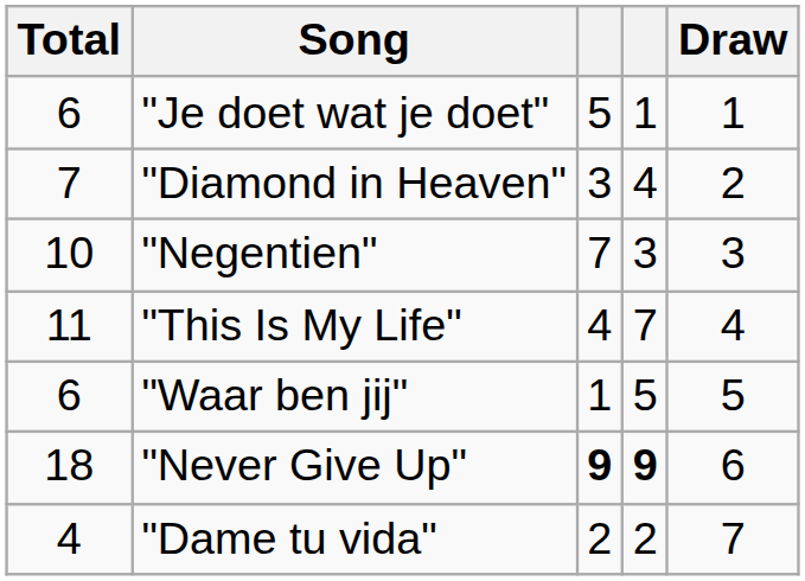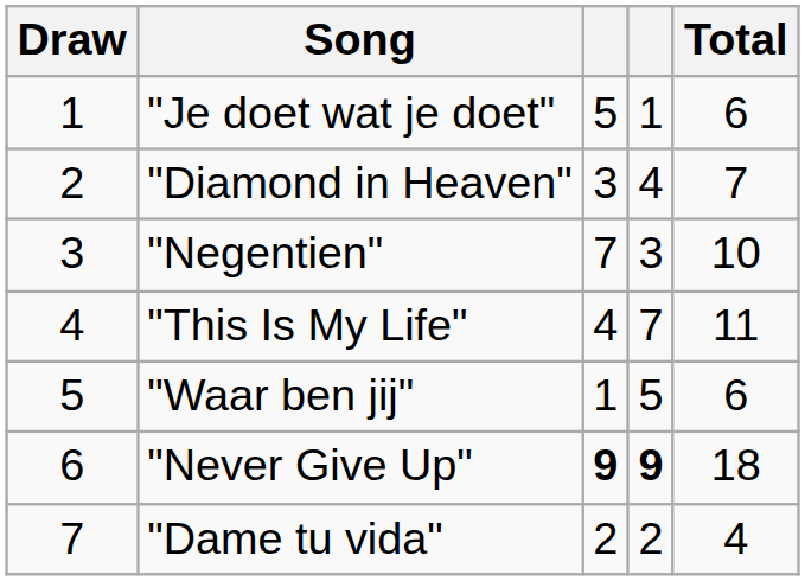columns swapped: Draw <-> Total
